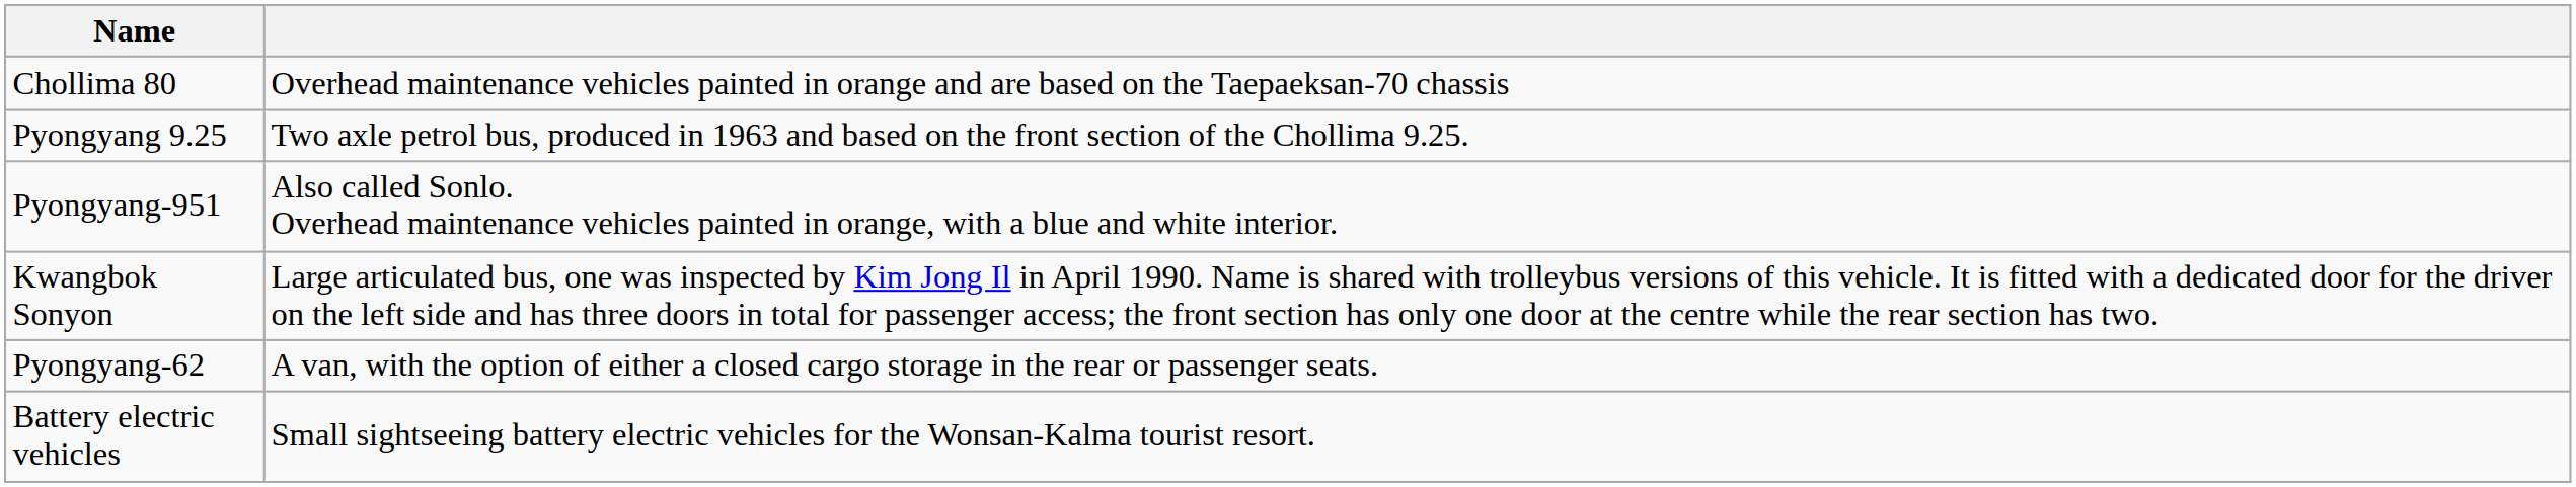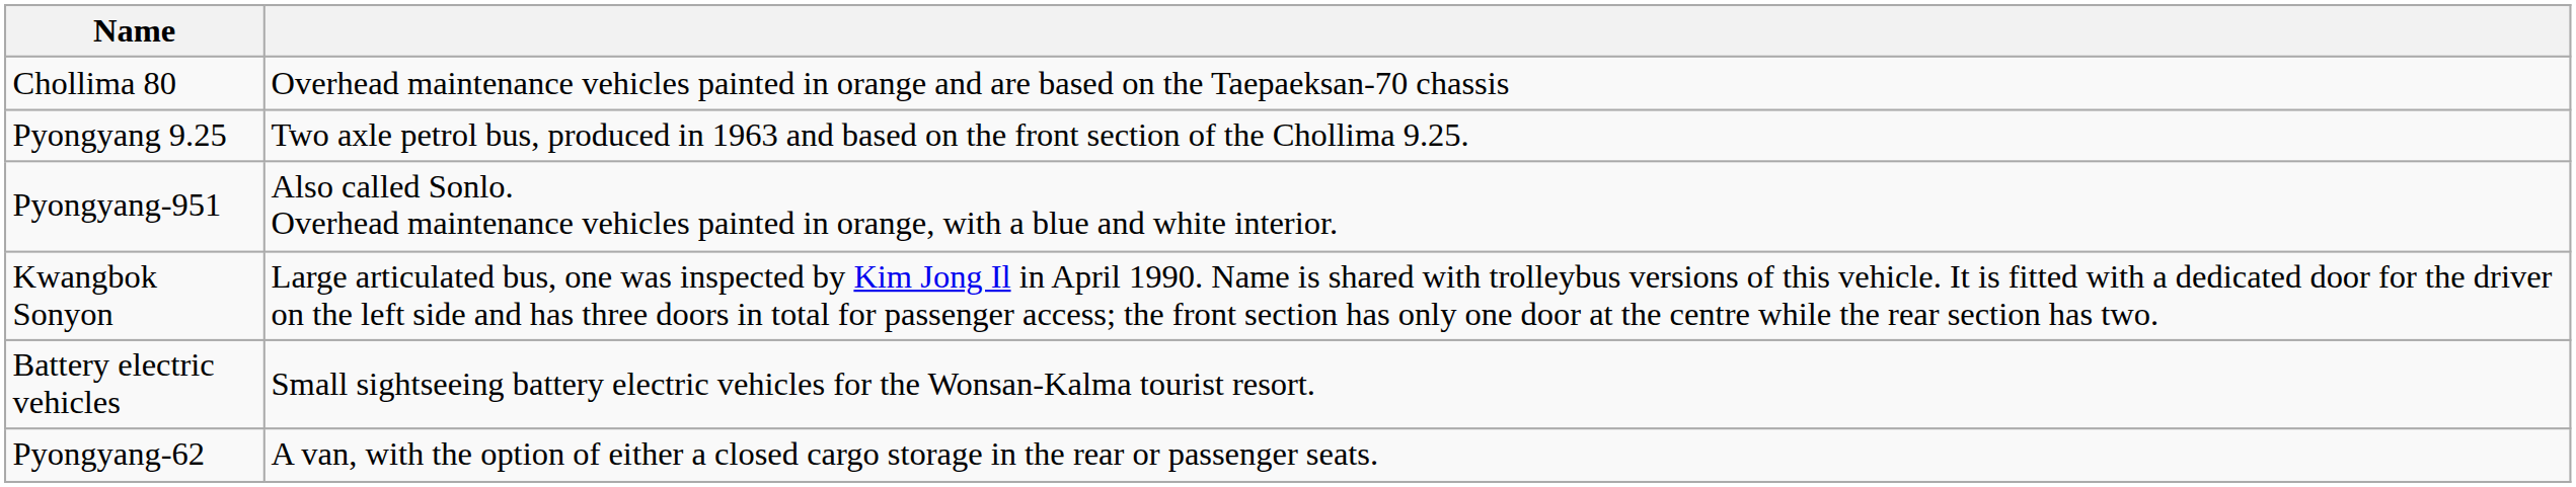rows swapped: Pyongyang-62 <-> Battery electric vehicles
